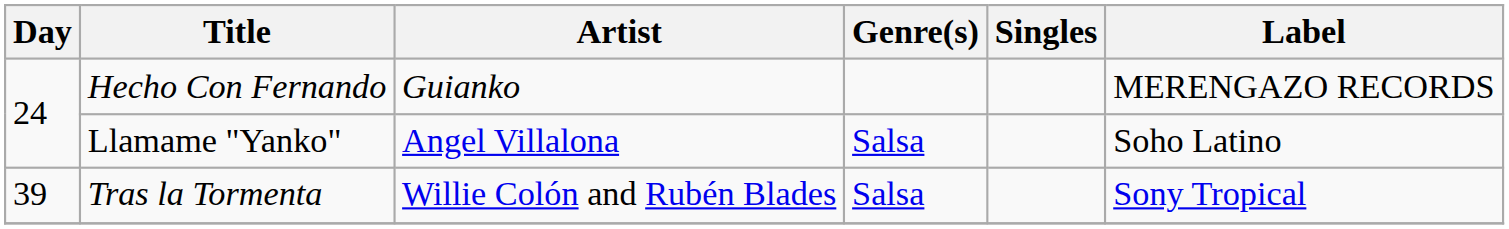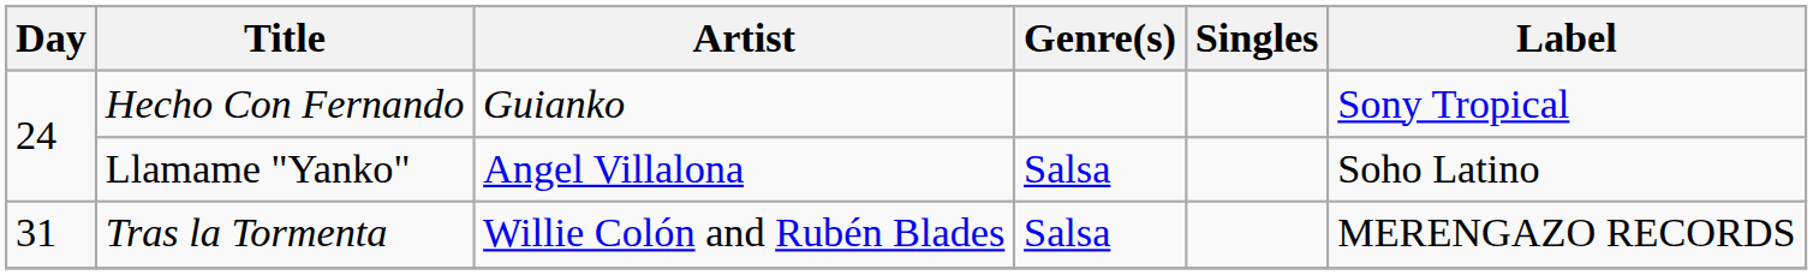Hecho Con Fernando | Label: MERENGAZO RECORDS -> Sony Tropical
Tras la Tormenta | Day: 39 -> 31
Tras la Tormenta | Label: Sony Tropical -> MERENGAZO RECORDS
